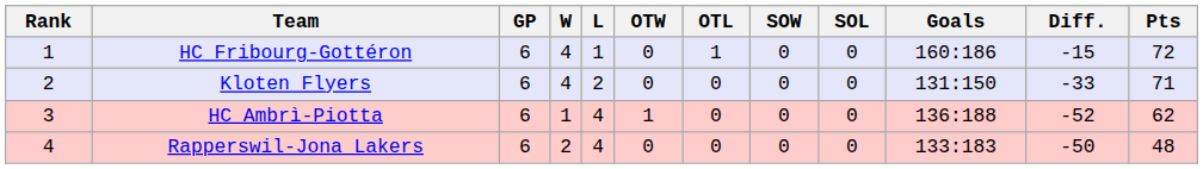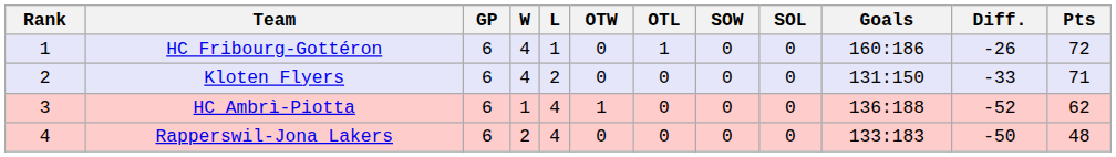HC Fribourg-Gottéron | Diff.: -15 -> -26
